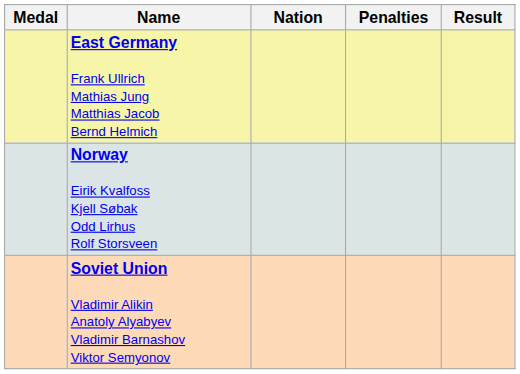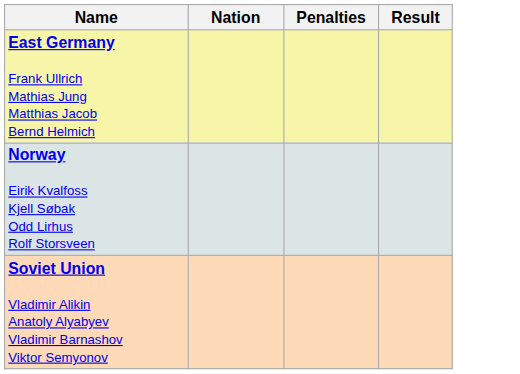- column: Medal
